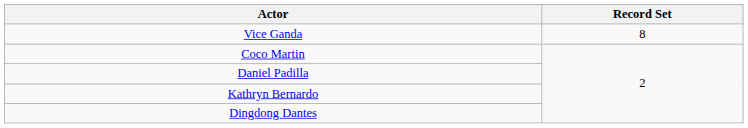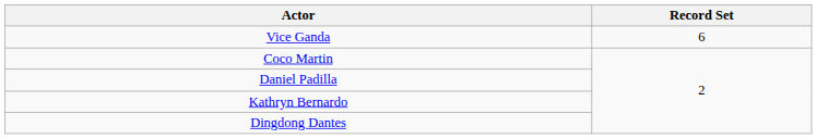Vice Ganda | Record Set: 8 -> 6
